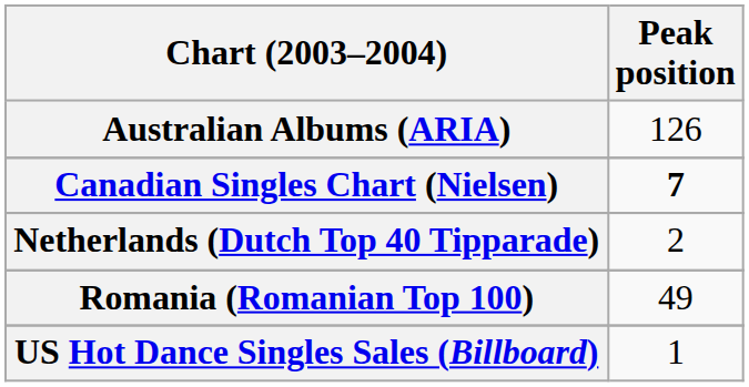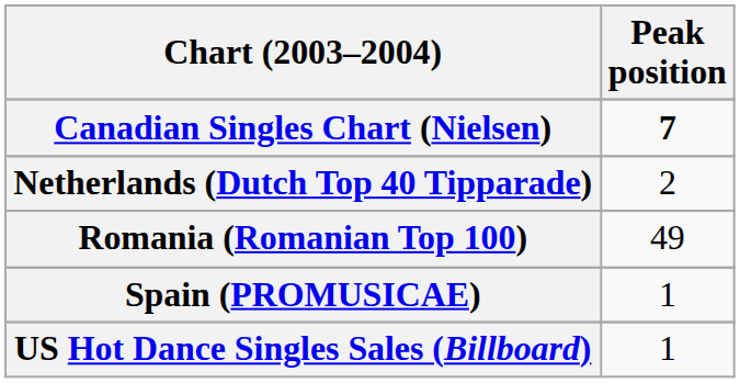- row: Australian Albums (ARIA) | 126
+ row: Spain (PROMUSICAE) | 1
